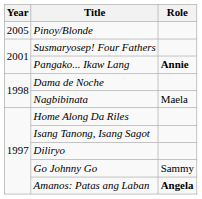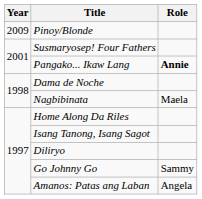Pinoy/Blonde | Year: 2005 -> 2009
Amanos: Patas ang Laban | Role: bold -> normal
